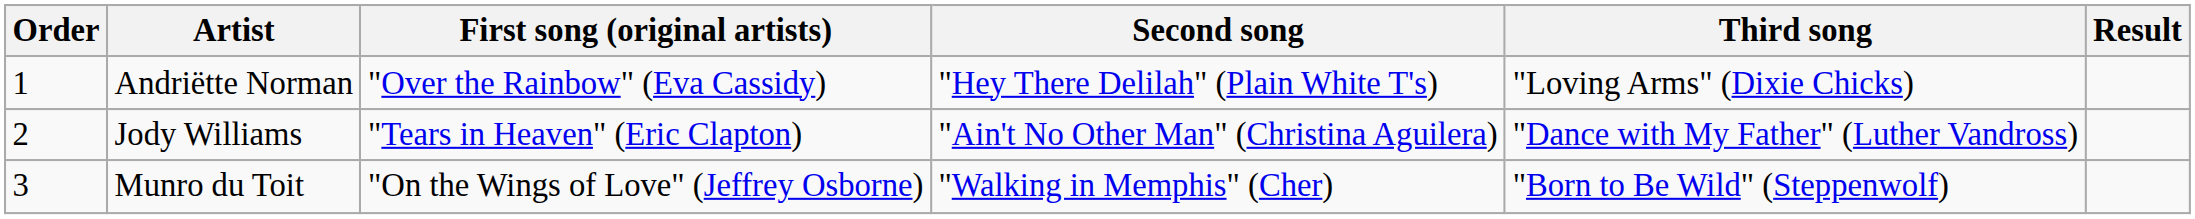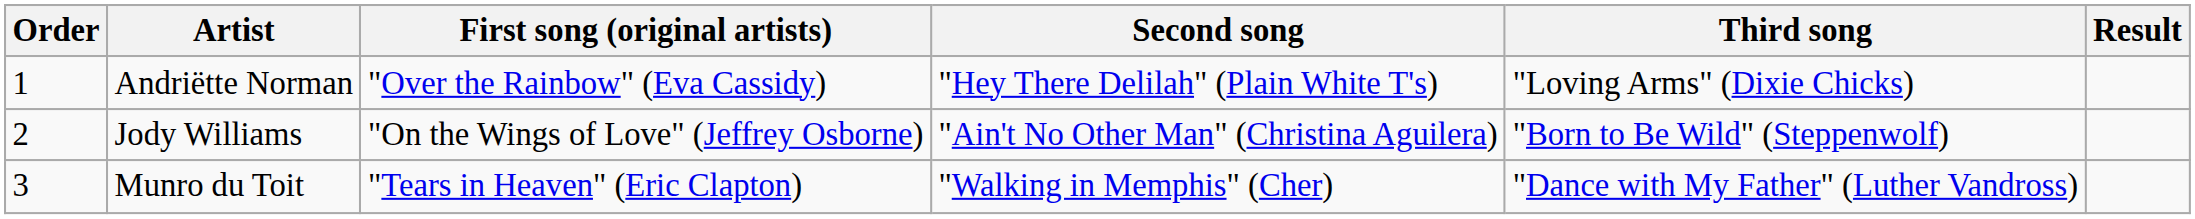Jody Williams | First song (original artists): "Tears in Heaven" (Eric Clapton) -> "On the Wings of Love" (Jeffrey Osborne)
Jody Williams | Third song: "Dance with My Father" (Luther Vandross) -> "Born to Be Wild" (Steppenwolf)
Munro du Toit | First song (original artists): "On the Wings of Love" (Jeffrey Osborne) -> "Tears in Heaven" (Eric Clapton)
Munro du Toit | Third song: "Born to Be Wild" (Steppenwolf) -> "Dance with My Father" (Luther Vandross)
